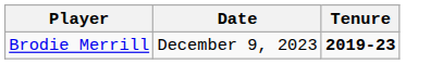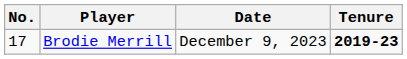+ column: No. | 17
